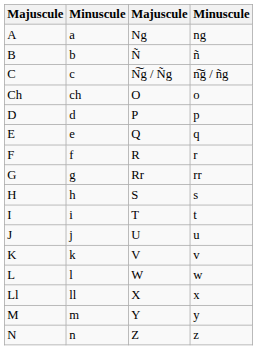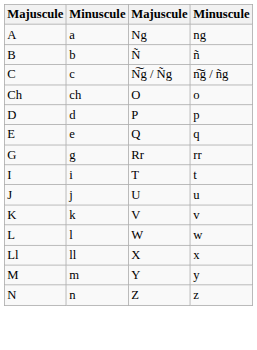- row: F | f | R | r
- row: H | h | S | s
